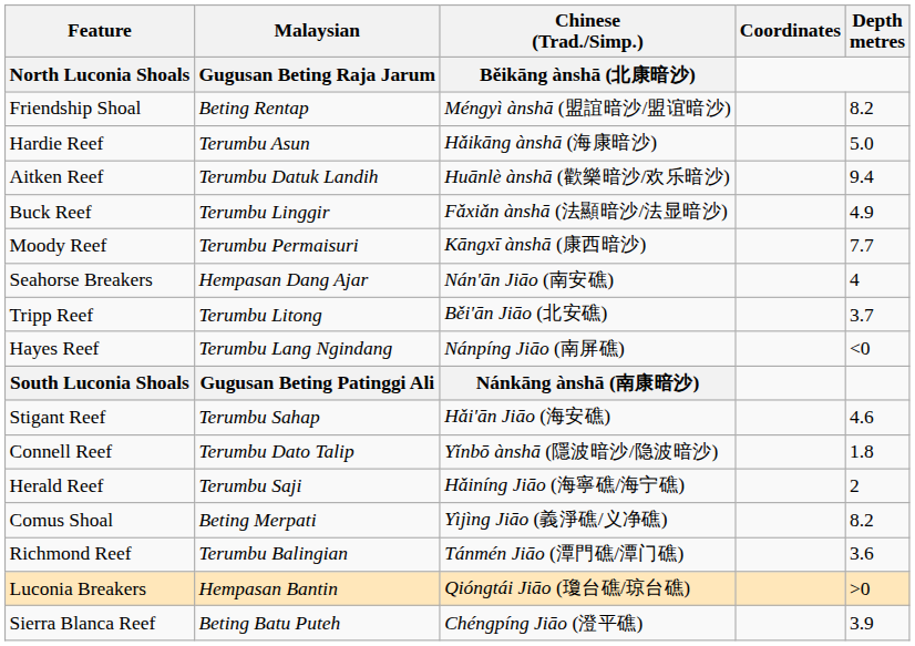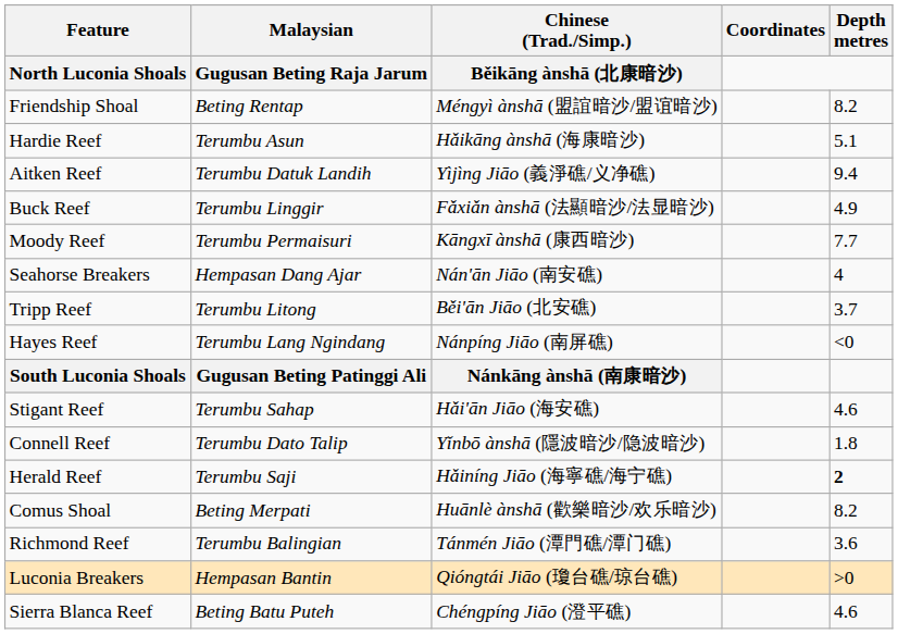Hardie Reef | Depth metres: 5.0 -> 5.1
Aitken Reef | Chinese (Trad./Simp.) / Běikāng ànshā (北康暗沙): Huānlè ànshā (歡樂暗沙/欢乐暗沙) -> Yìjìng Jiāo (義淨礁/义净礁)
Herald Reef | Depth metres: normal -> bold
Comus Shoal | Chinese (Trad./Simp.) / Běikāng ànshā (北康暗沙): Yìjìng Jiāo (義淨礁/义净礁) -> Huānlè ànshā (歡樂暗沙/欢乐暗沙)
Sierra Blanca Reef | Depth metres: 3.9 -> 4.6
